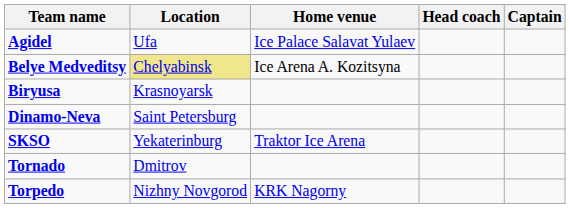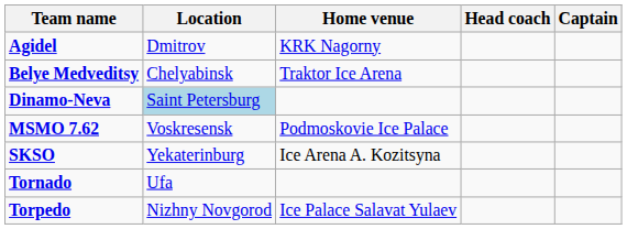Agidel | Location: Ufa -> Dmitrov
Agidel | Home venue: Ice Palace Salavat Yulaev -> KRK Nagorny
Belye Medveditsy | Location: khaki background -> no background
Belye Medveditsy | Home venue: Ice Arena A. Kozitsyna -> Traktor Ice Arena
- row: Biryusa | Krasnoyarsk
Dinamo-Neva | Location: no background -> lightblue background
+ row: MSMO 7.62 | Voskresensk | Podmoskovie Ice Palace
SKSO | Home venue: Traktor Ice Arena -> Ice Arena A. Kozitsyna
Tornado | Location: Dmitrov -> Ufa
Torpedo | Home venue: KRK Nagorny -> Ice Palace Salavat Yulaev
